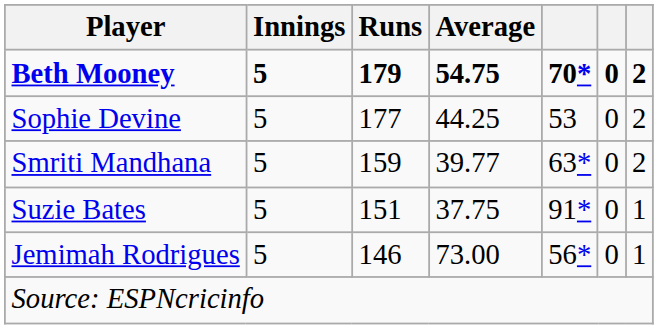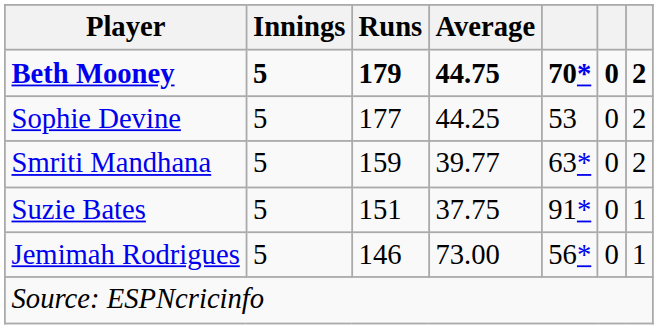Beth Mooney | Average: 54.75 -> 44.75
